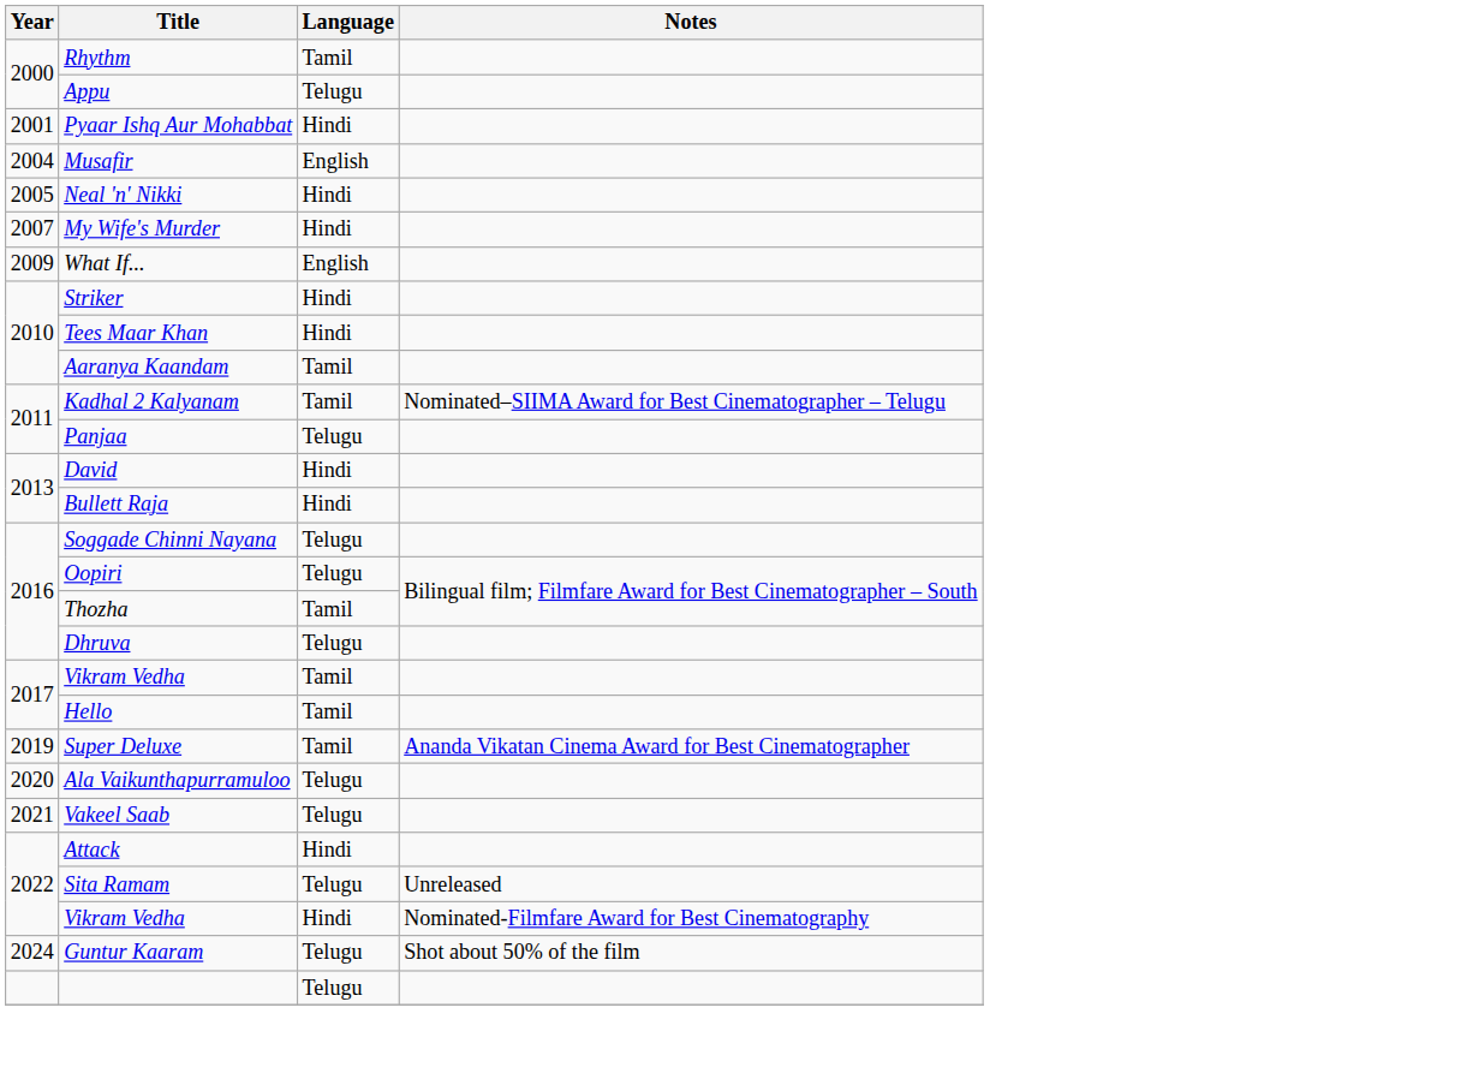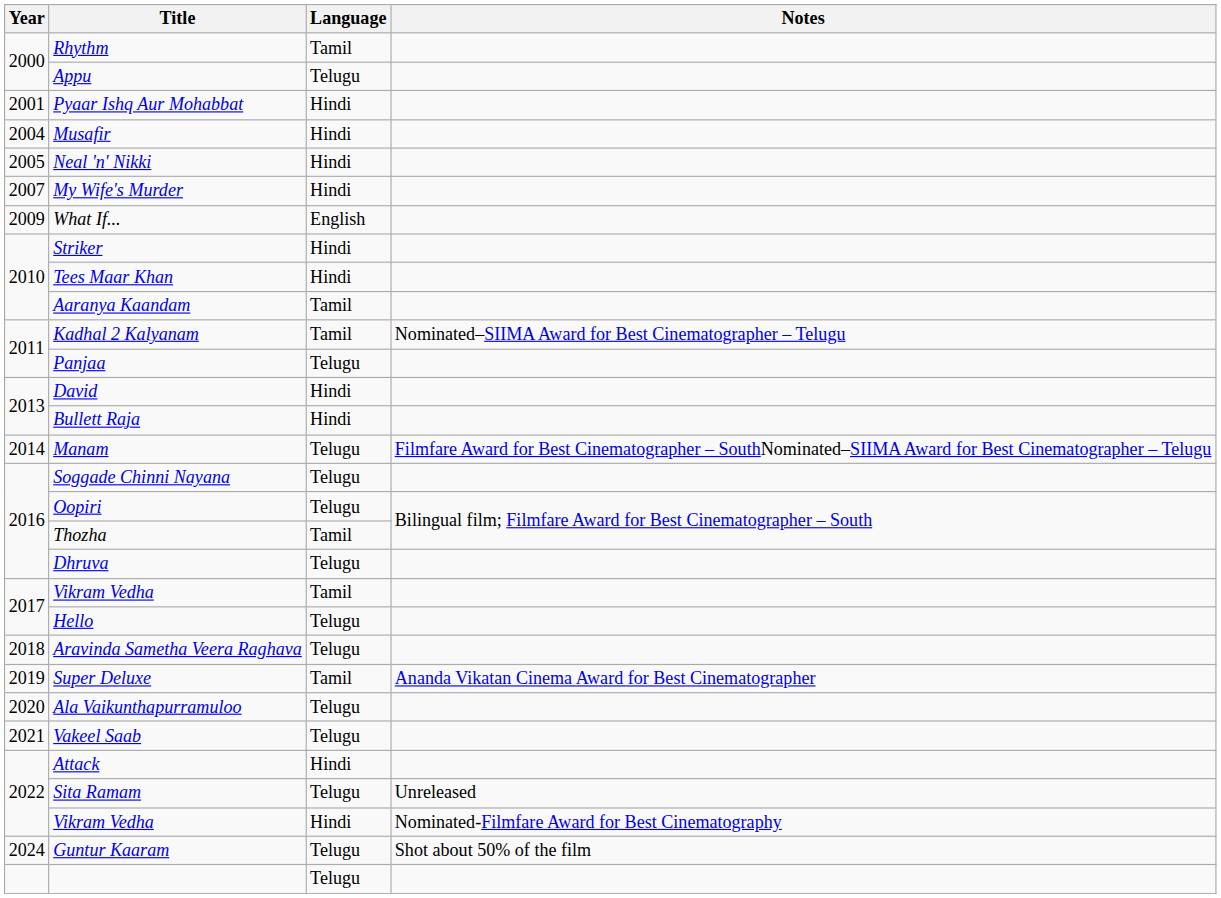Musafir | Language: English -> Hindi
+ row: 2014 | Manam | Telugu | Filmfare Award for Best Cinematographer – SouthNominated–SIIMA Award for Best Cinematographer – Telugu
Hello | Language: Tamil -> Telugu
+ row: 2018 | Aravinda Sametha Veera Raghava | Telugu
